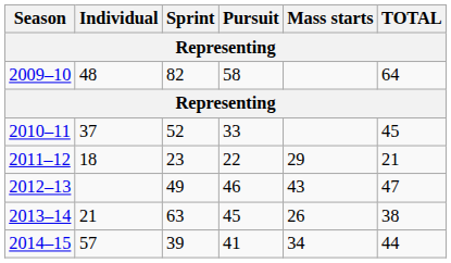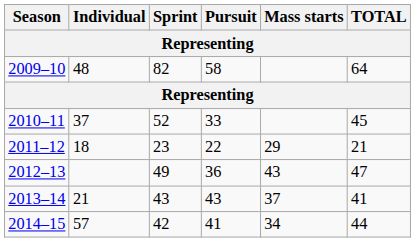2012–13 | Pursuit: 46 -> 36
2013–14 | Sprint: 63 -> 43
2013–14 | Pursuit: 45 -> 43
2013–14 | Mass starts: 26 -> 37
2013–14 | TOTAL: 38 -> 41
2014–15 | Sprint: 39 -> 42
